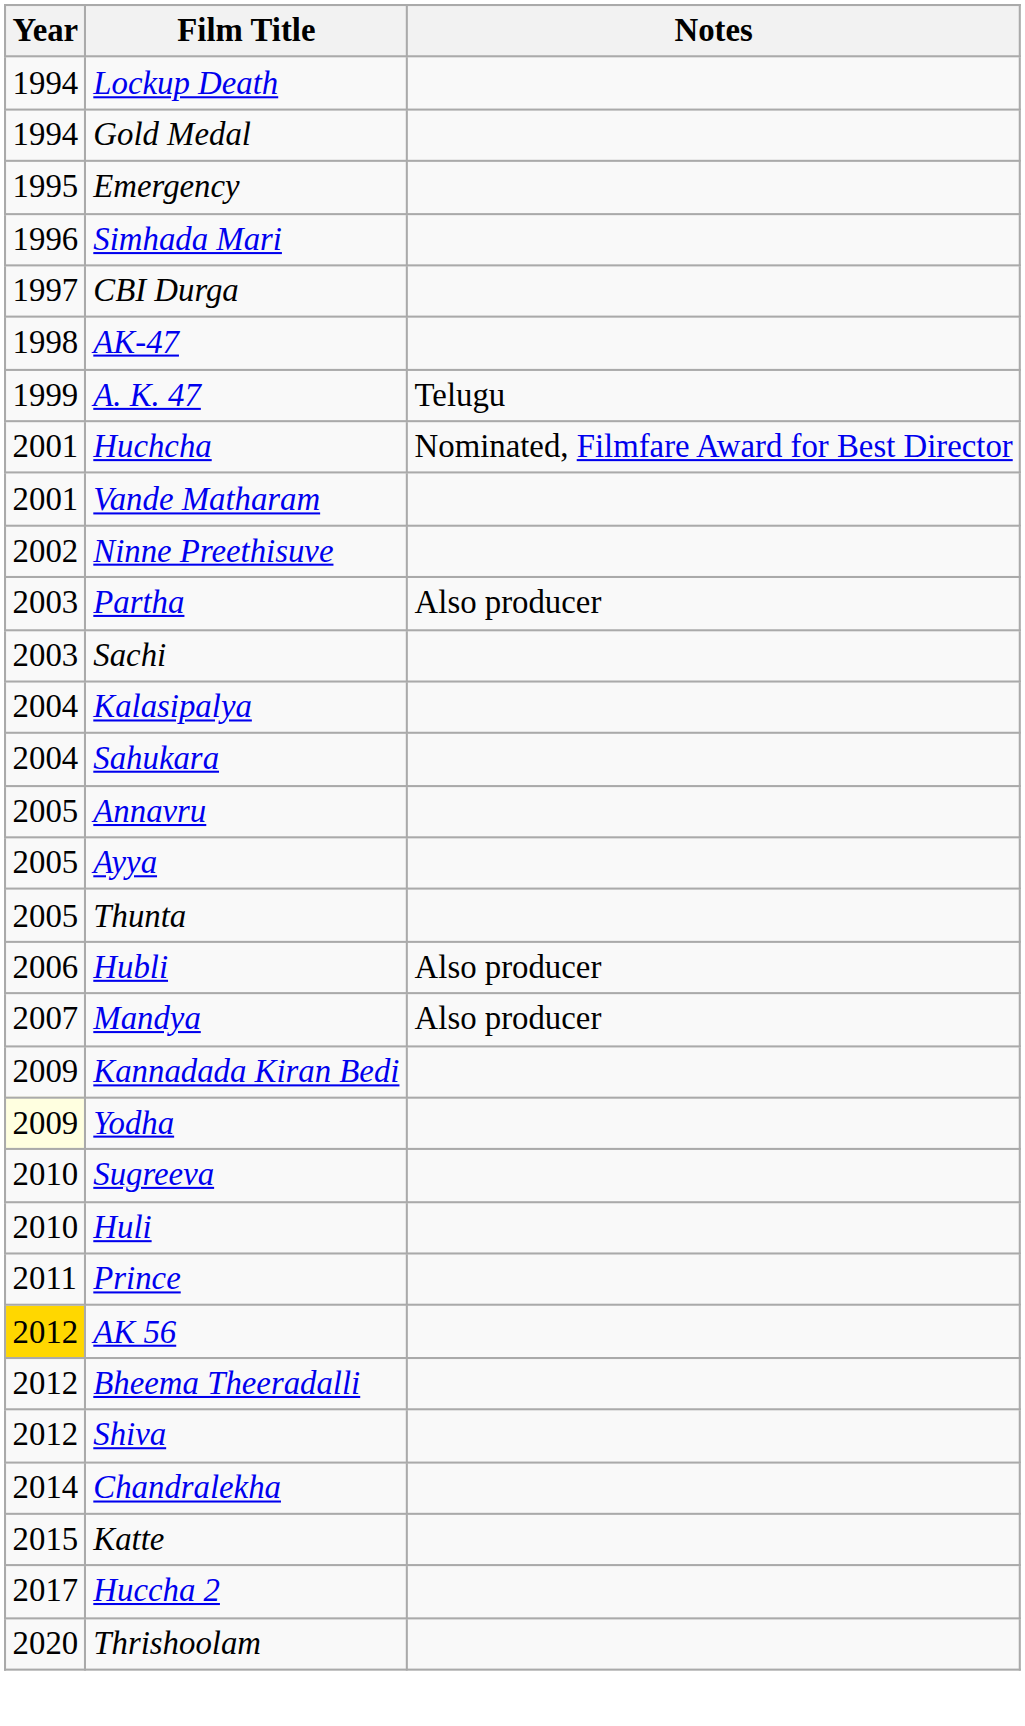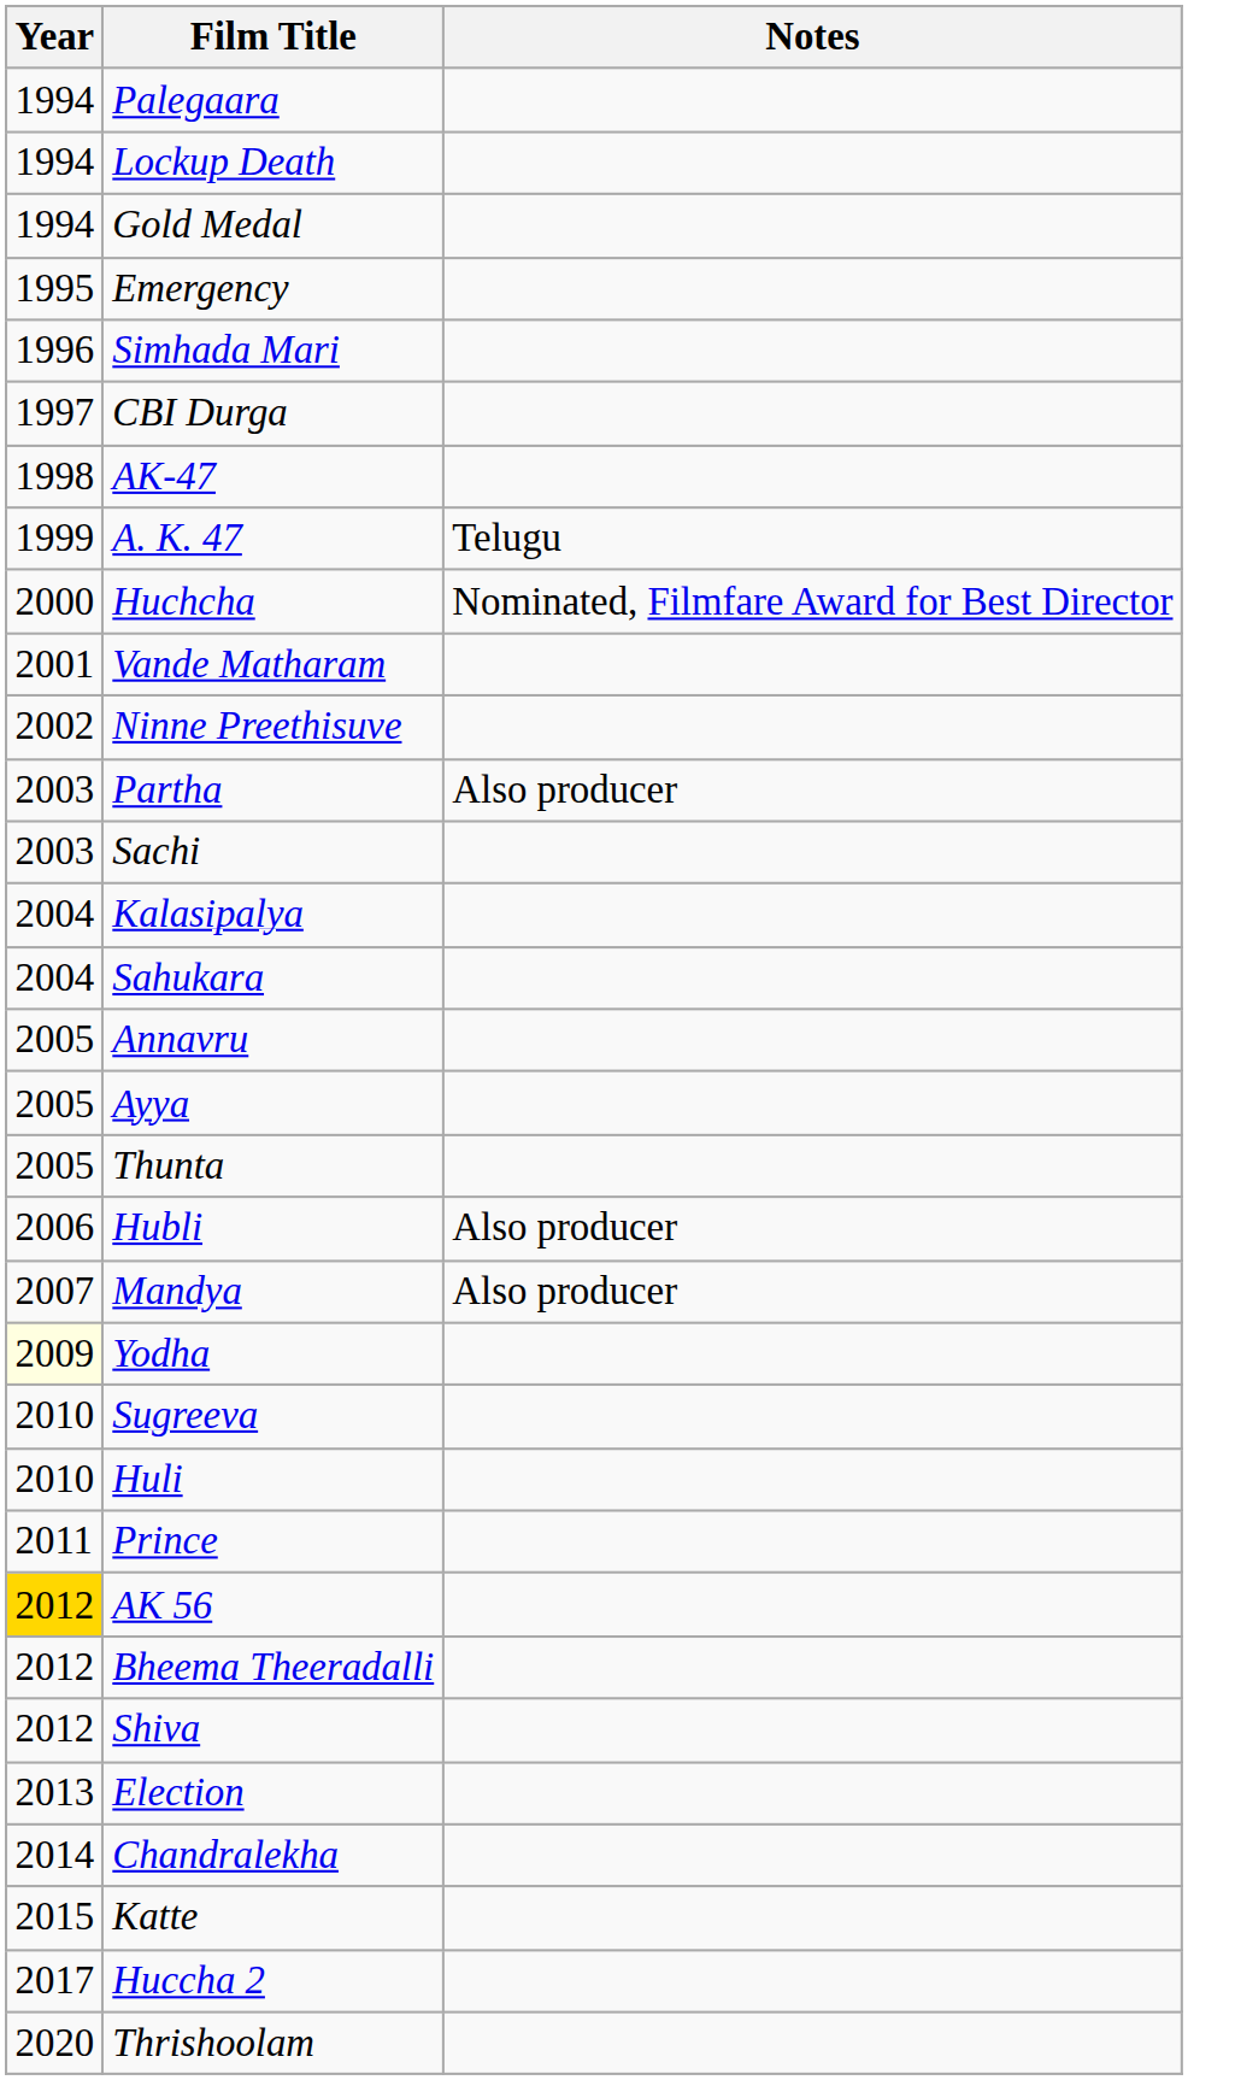+ row: 1994 | Palegaara
Huchcha | Year: 2001 -> 2000
- row: 2009 | Kannadada Kiran Bedi
+ row: 2013 | Election
